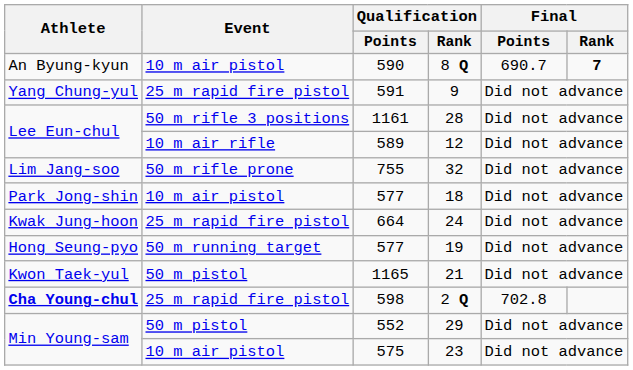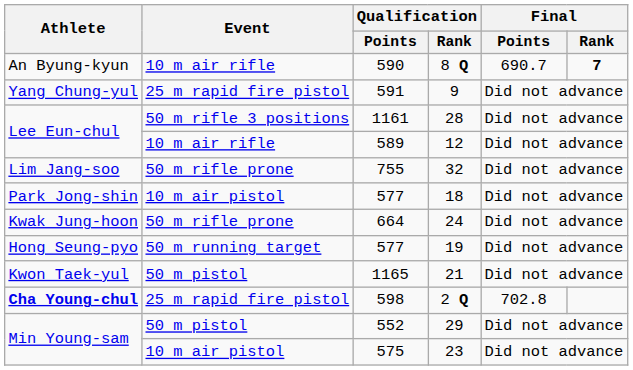8 Q | Event: 10 m air pistol -> 10 m air rifle
24 | Event: 25 m rapid fire pistol -> 50 m rifle prone
